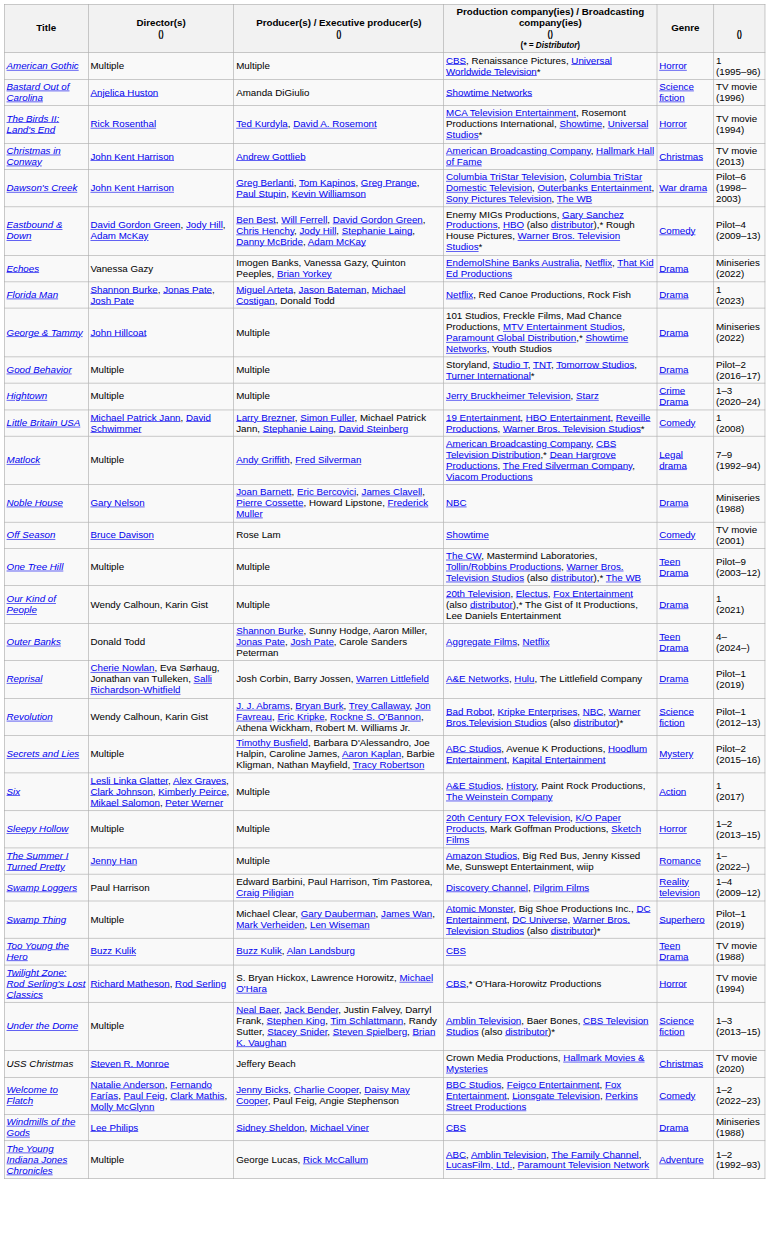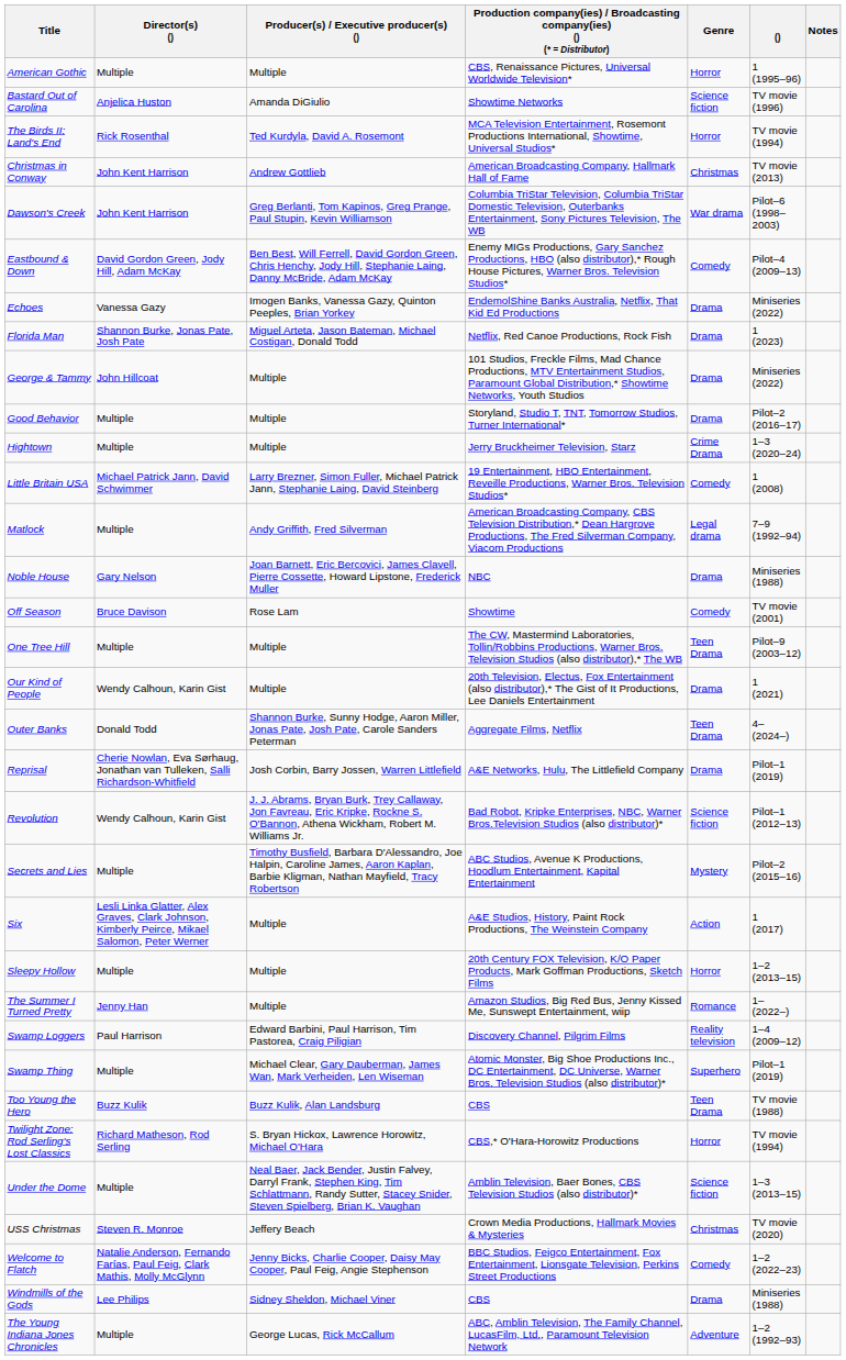+ column: Notes
